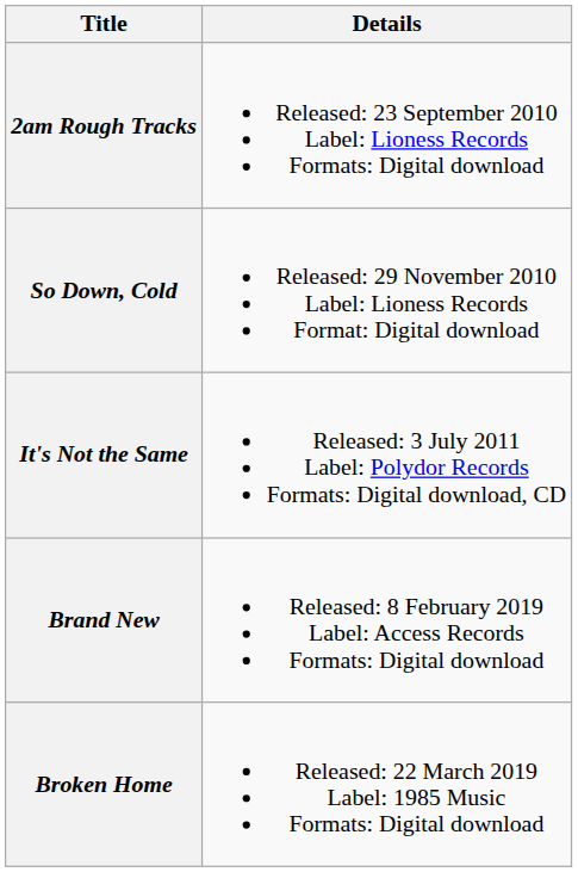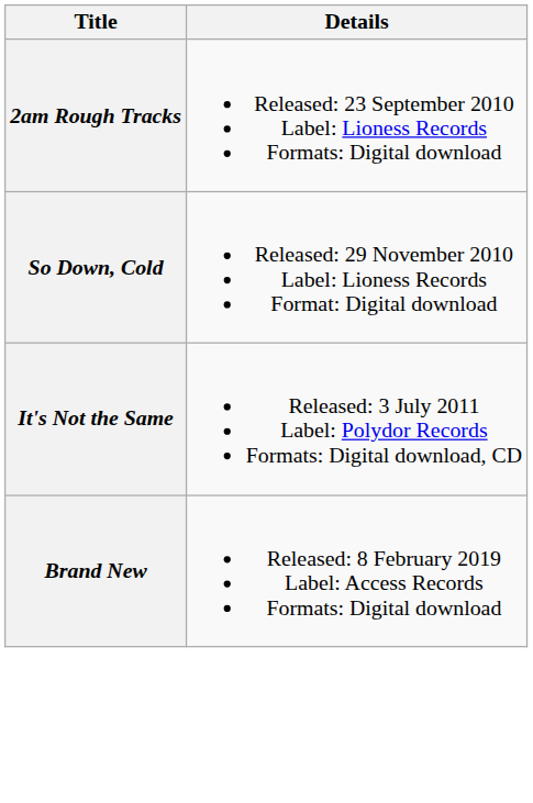- row: Broken Home | Released: 22 March 2019 Label: 1985 Music Formats: Digital download
